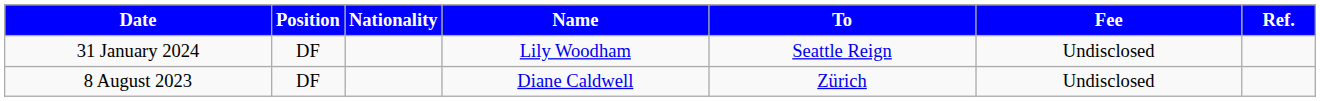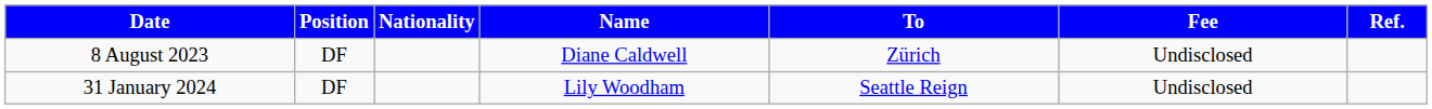rows swapped: 8 August 2023 <-> 31 January 2024
